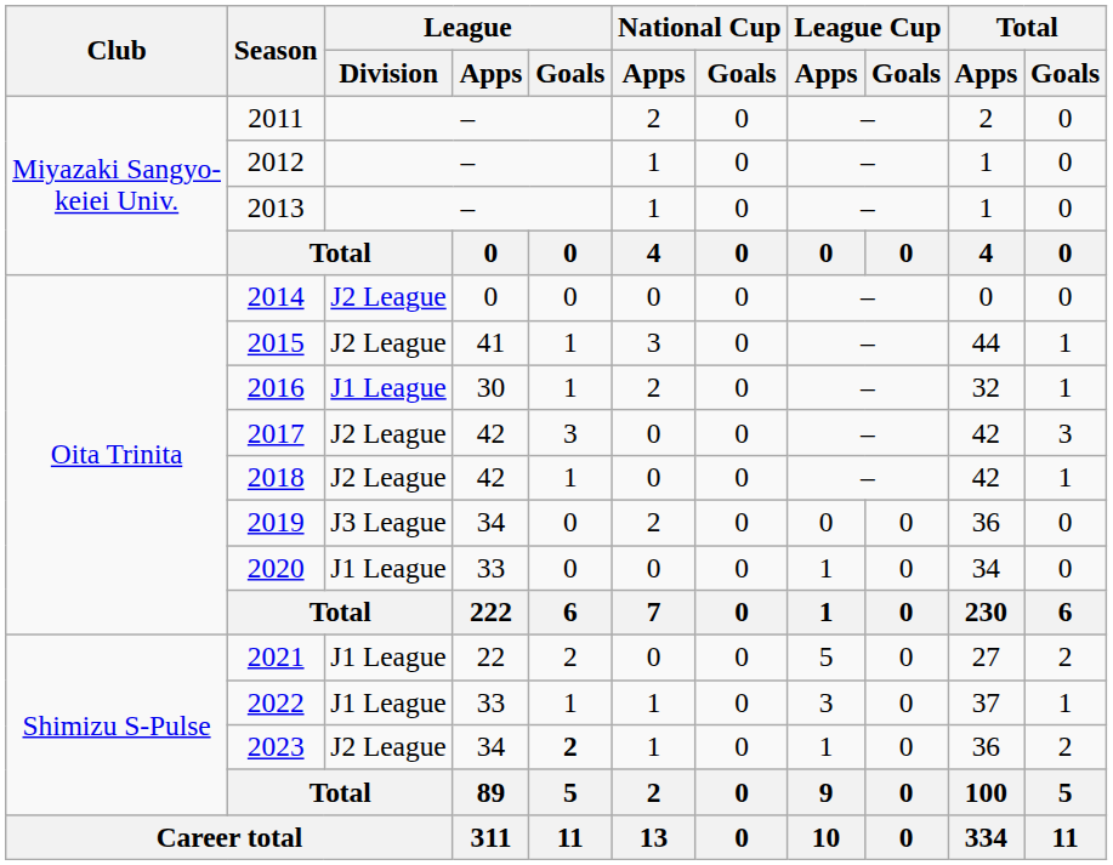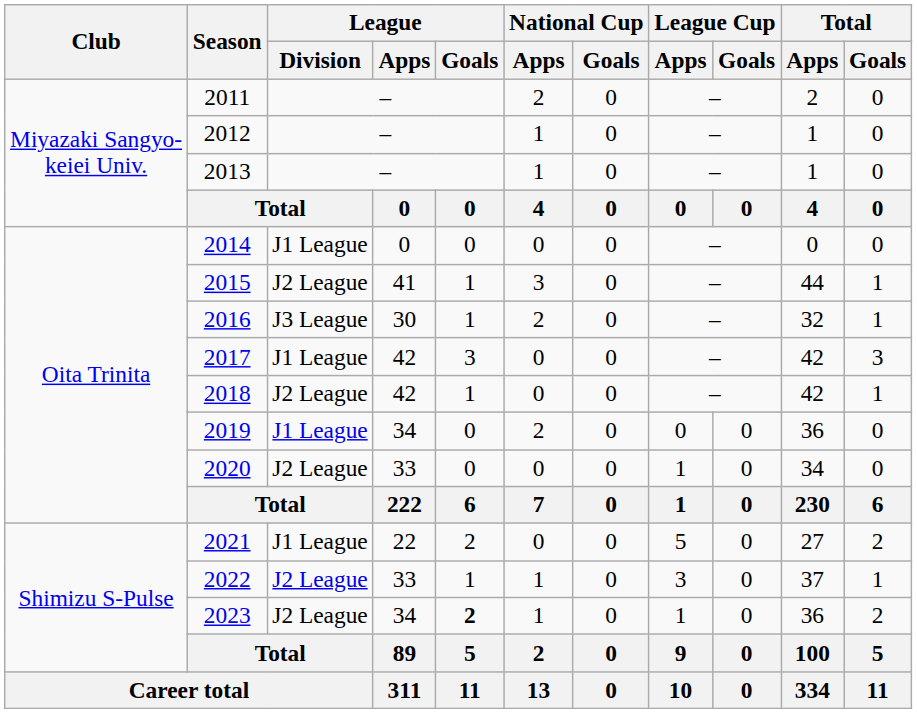2014 | League / Division: J2 League -> J1 League
2016 | League / Division: J1 League -> J3 League
2017 | League / Division: J2 League -> J1 League
2019 | League / Division: J3 League -> J1 League
2020 | League / Division: J1 League -> J2 League
2022 | League / Division: J1 League -> J2 League
